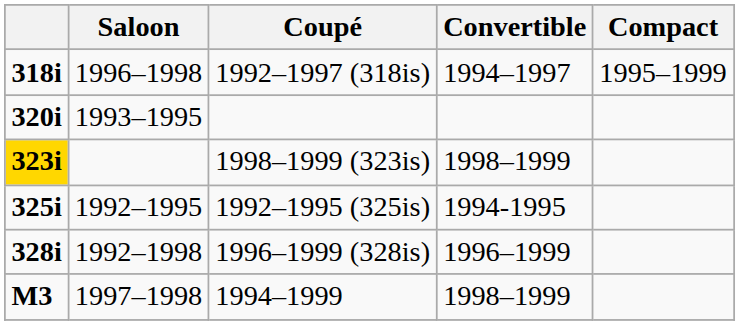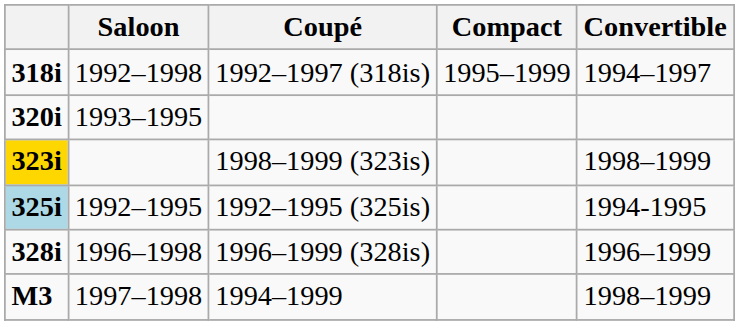columns swapped: Convertible <-> Compact
1992–1997 (318is) | Saloon: 1996–1998 -> 1992–1998
1992–1995 (325is) | column 1: no background -> lightblue background
1996–1999 (328is) | Saloon: 1992–1998 -> 1996–1998
